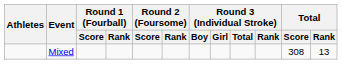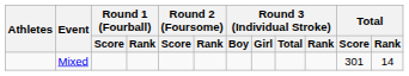Mixed | Total / Score: 308 -> 301
Mixed | Total / Rank: 13 -> 14
